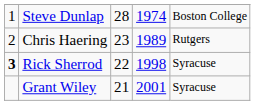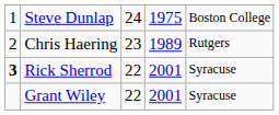Steve Dunlap | column 3: 28 -> 24
Steve Dunlap | column 4: 1974 -> 1975
Rick Sherrod | column 4: 1998 -> 2001
Grant Wiley | column 3: 21 -> 22
